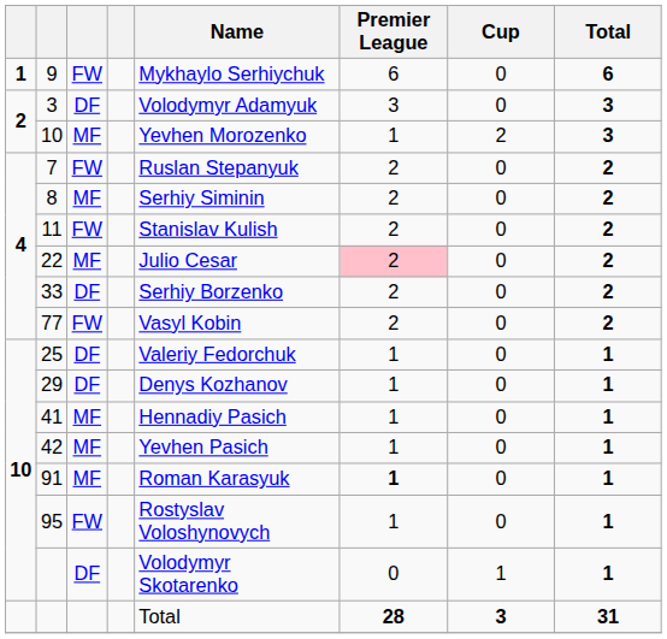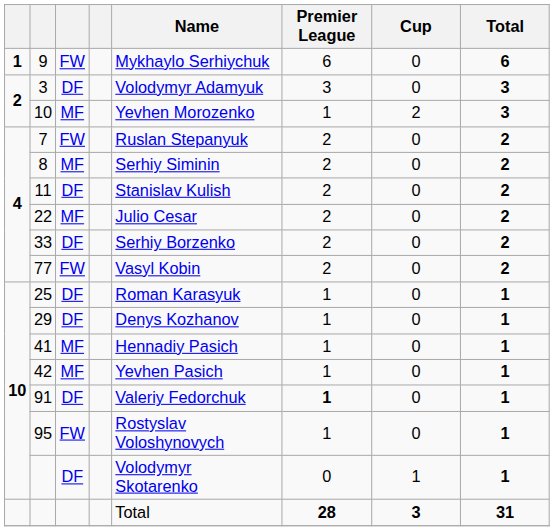11 | column 3: FW -> DF
22 | Premier League: pink background -> no background
25 | Name: Valeriy Fedorchuk -> Roman Karasyuk
91 | column 3: MF -> DF
91 | Name: Roman Karasyuk -> Valeriy Fedorchuk
